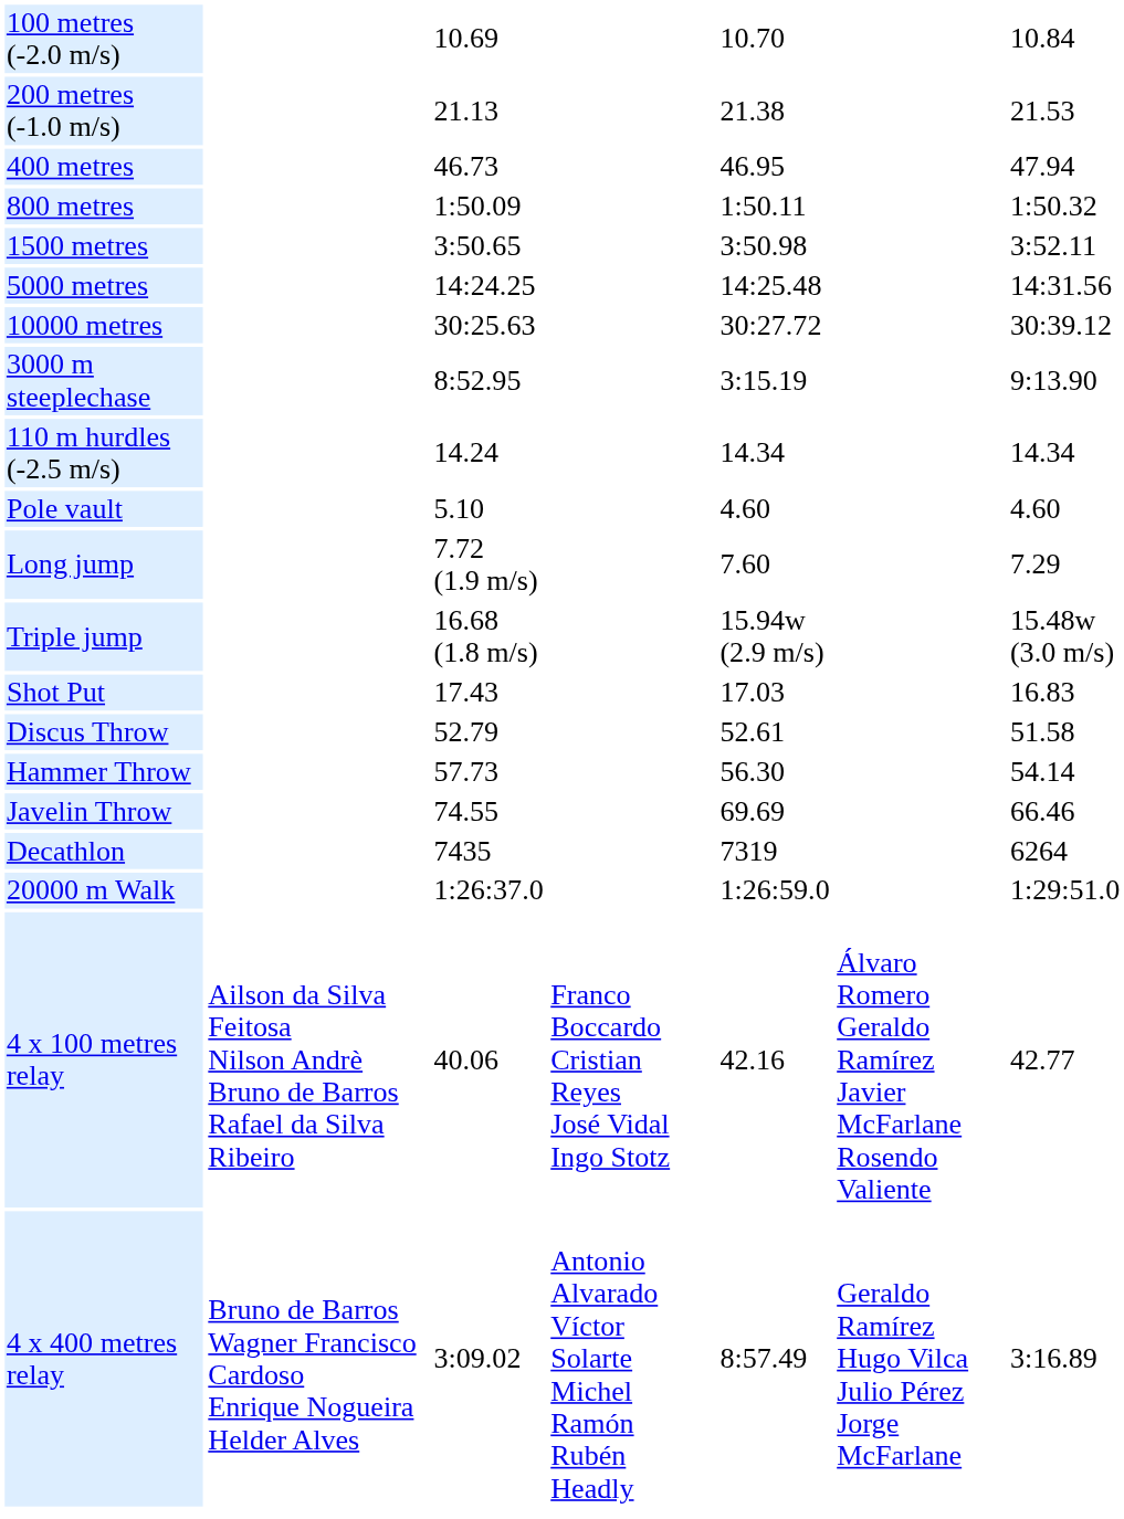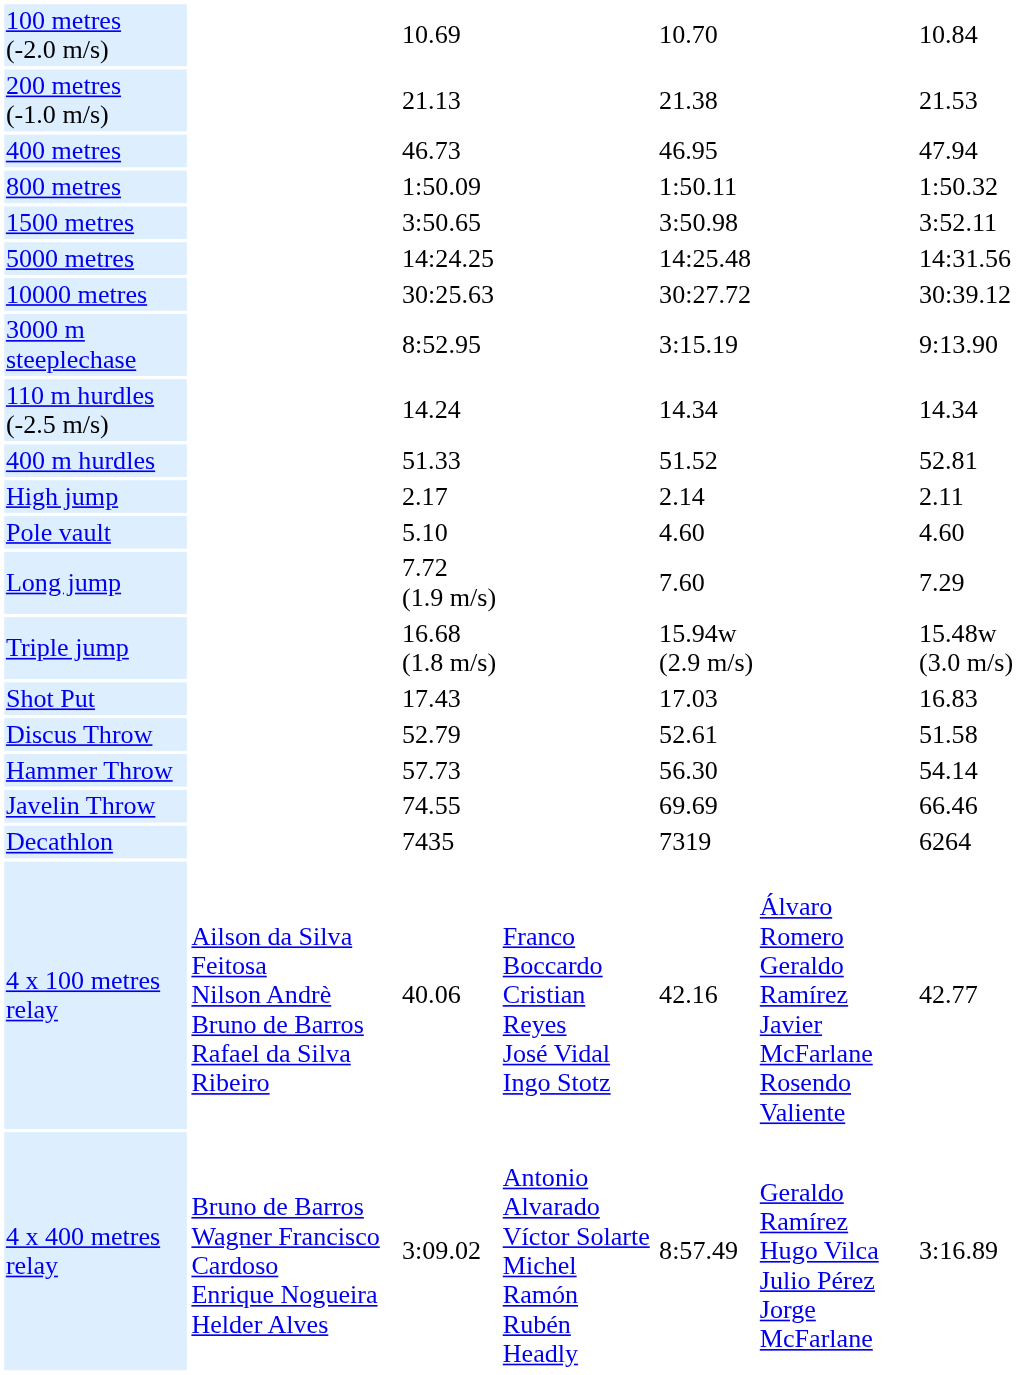+ row: 400 m hurdles | 51.33 | 51.52 | 52.81
+ row: High jump | 2.17 | 2.14 | 2.11
- row: 20000 m Walk | 1:26:37.0 | 1:26:59.0 | 1:29:51.0
